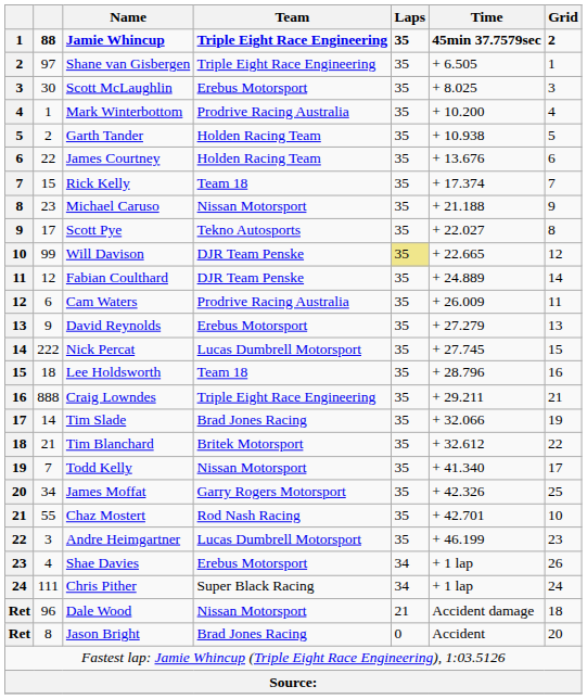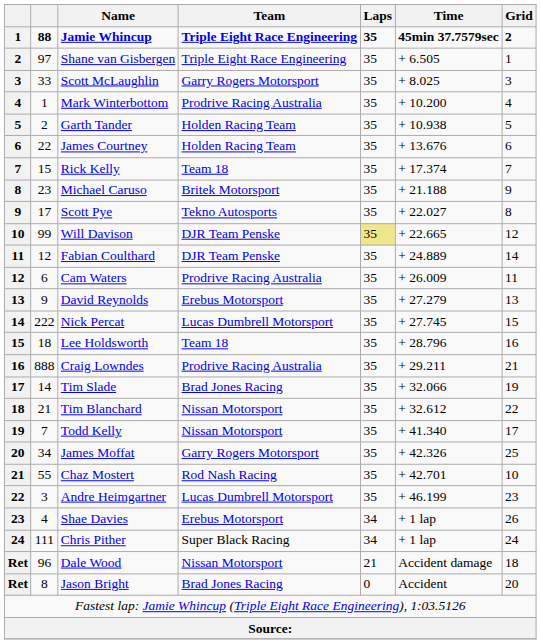Scott McLaughlin | column 2: 30 -> 33
Scott McLaughlin | Team: Erebus Motorsport -> Garry Rogers Motorsport
Michael Caruso | Team: Nissan Motorsport -> Britek Motorsport
Craig Lowndes | Team: Triple Eight Race Engineering -> Prodrive Racing Australia
Tim Blanchard | Team: Britek Motorsport -> Nissan Motorsport
